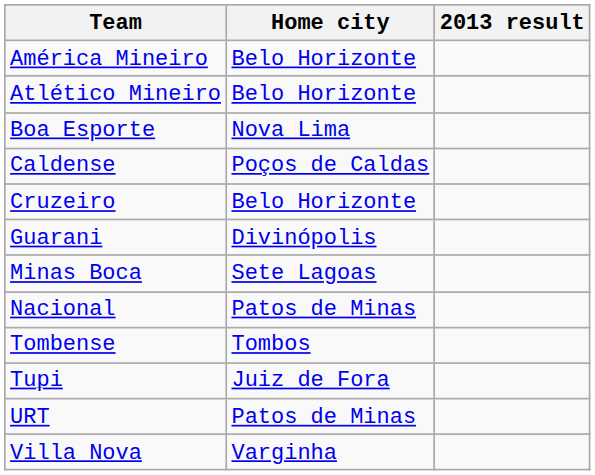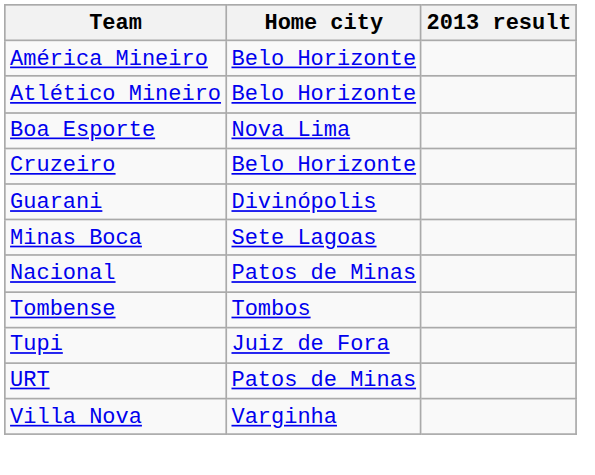- row: Caldense | Poços de Caldas
